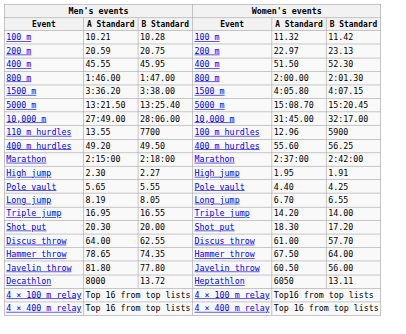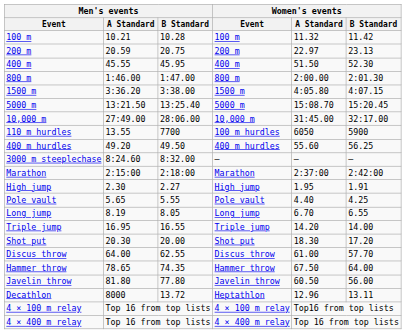110 m hurdles | Women's events / A Standard: 12.96 -> 6050
+ row: 3000 m steeplechase | 8:24.60 | 8:32.00 | — | — | —
Decathlon | Women's events / A Standard: 6050 -> 12.96
